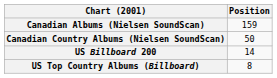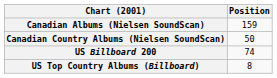US Billboard 200 | Position: 14 -> 74
